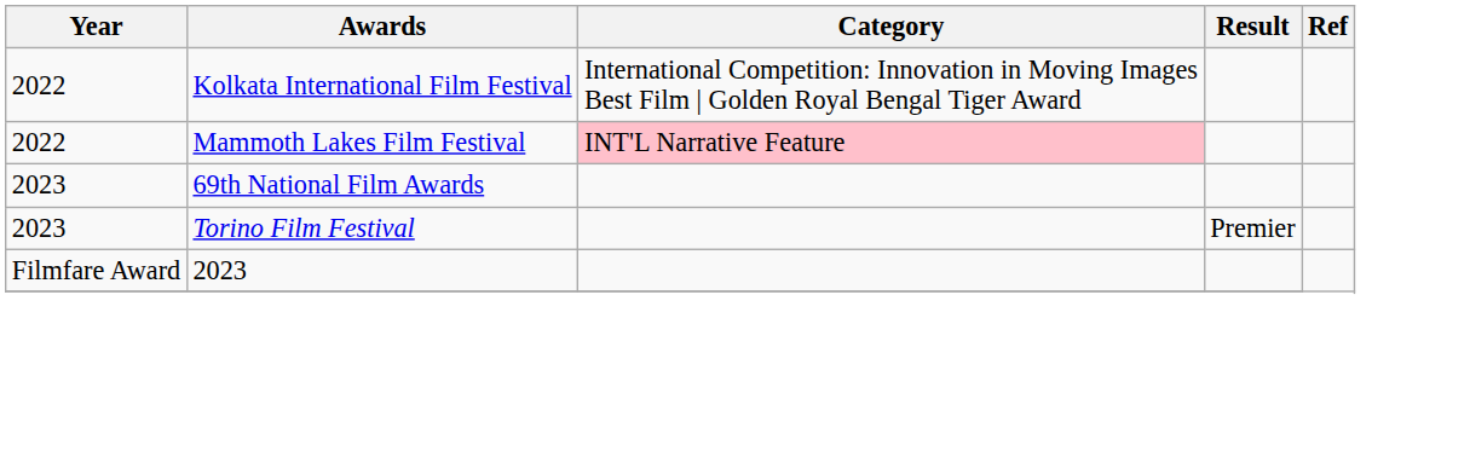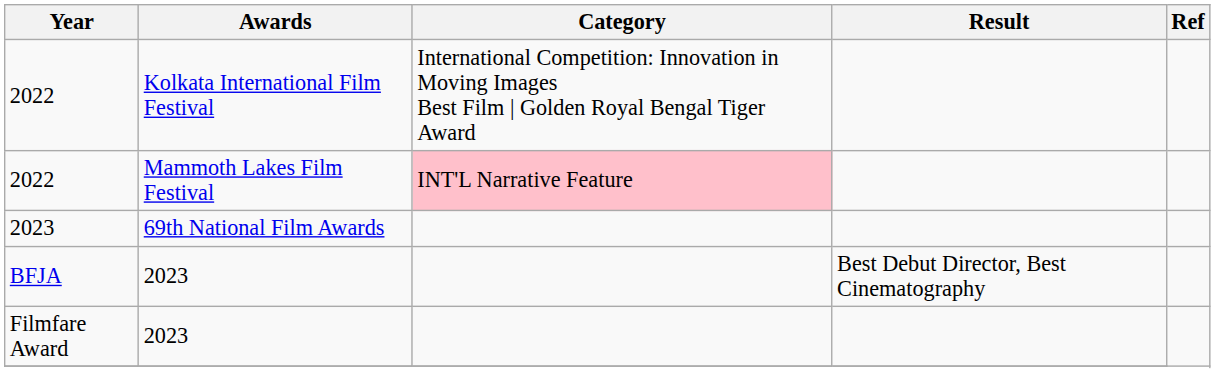- row: 2023 | Torino Film Festival | Premier
+ row: BFJA | 2023 | Best Debut Director, Best Cinematography
